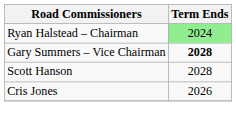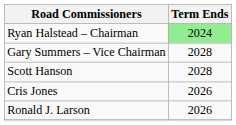Gary Summers – Vice Chairman | Term Ends: bold -> normal
+ row: Ronald J. Larson | 2026
